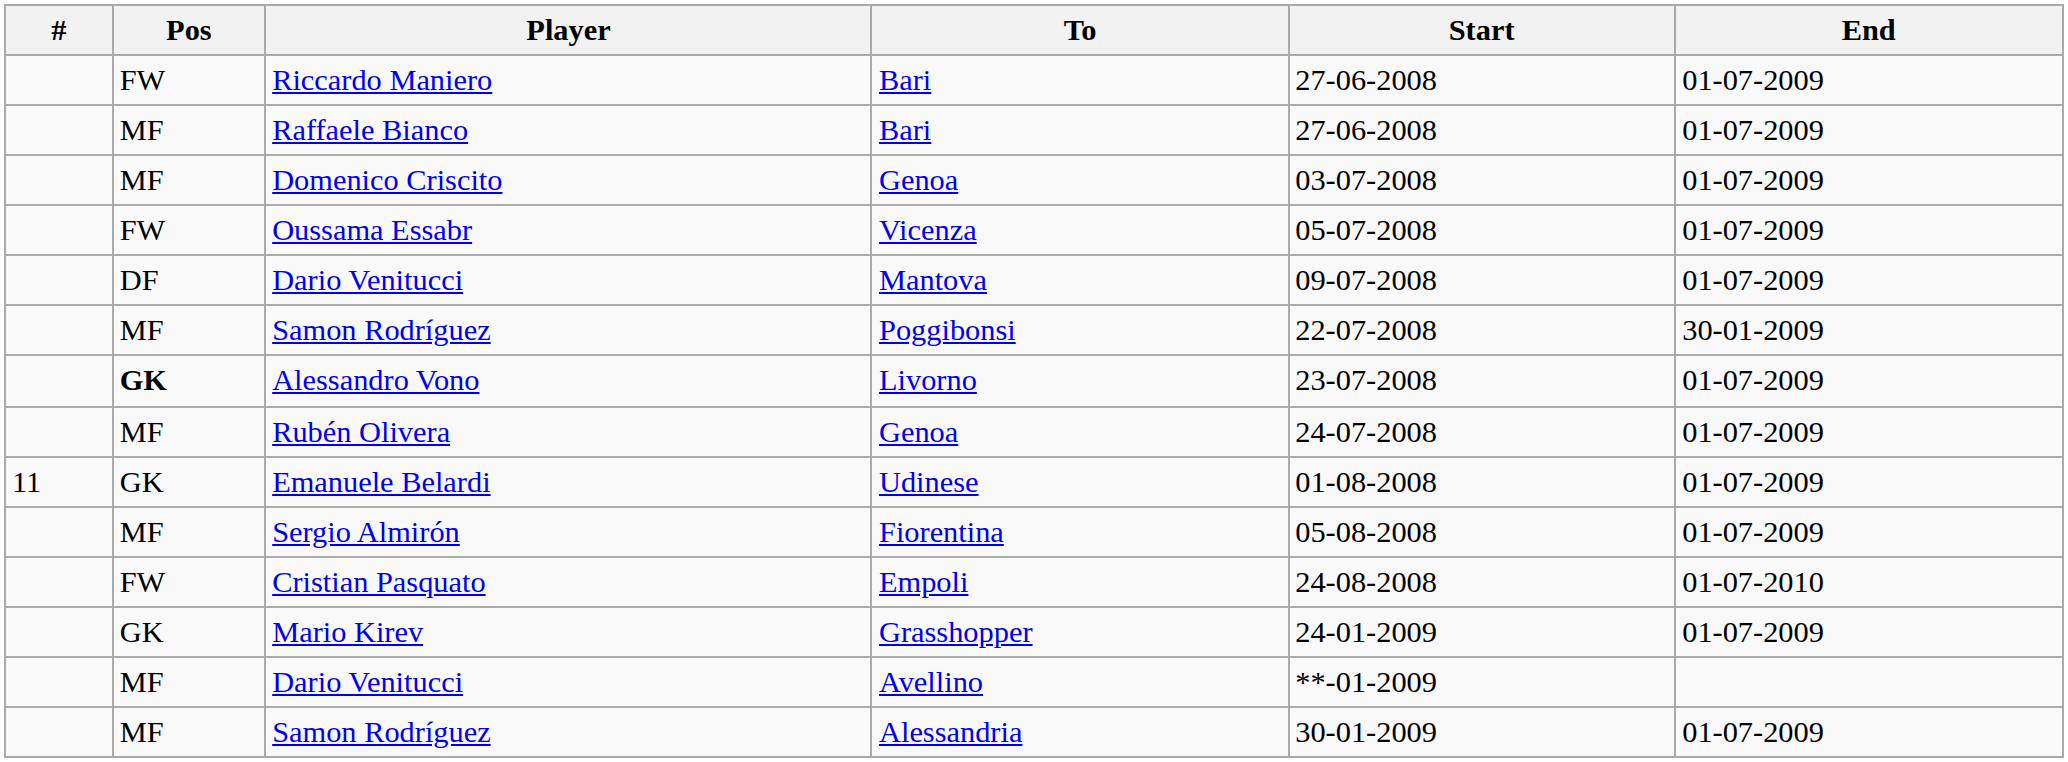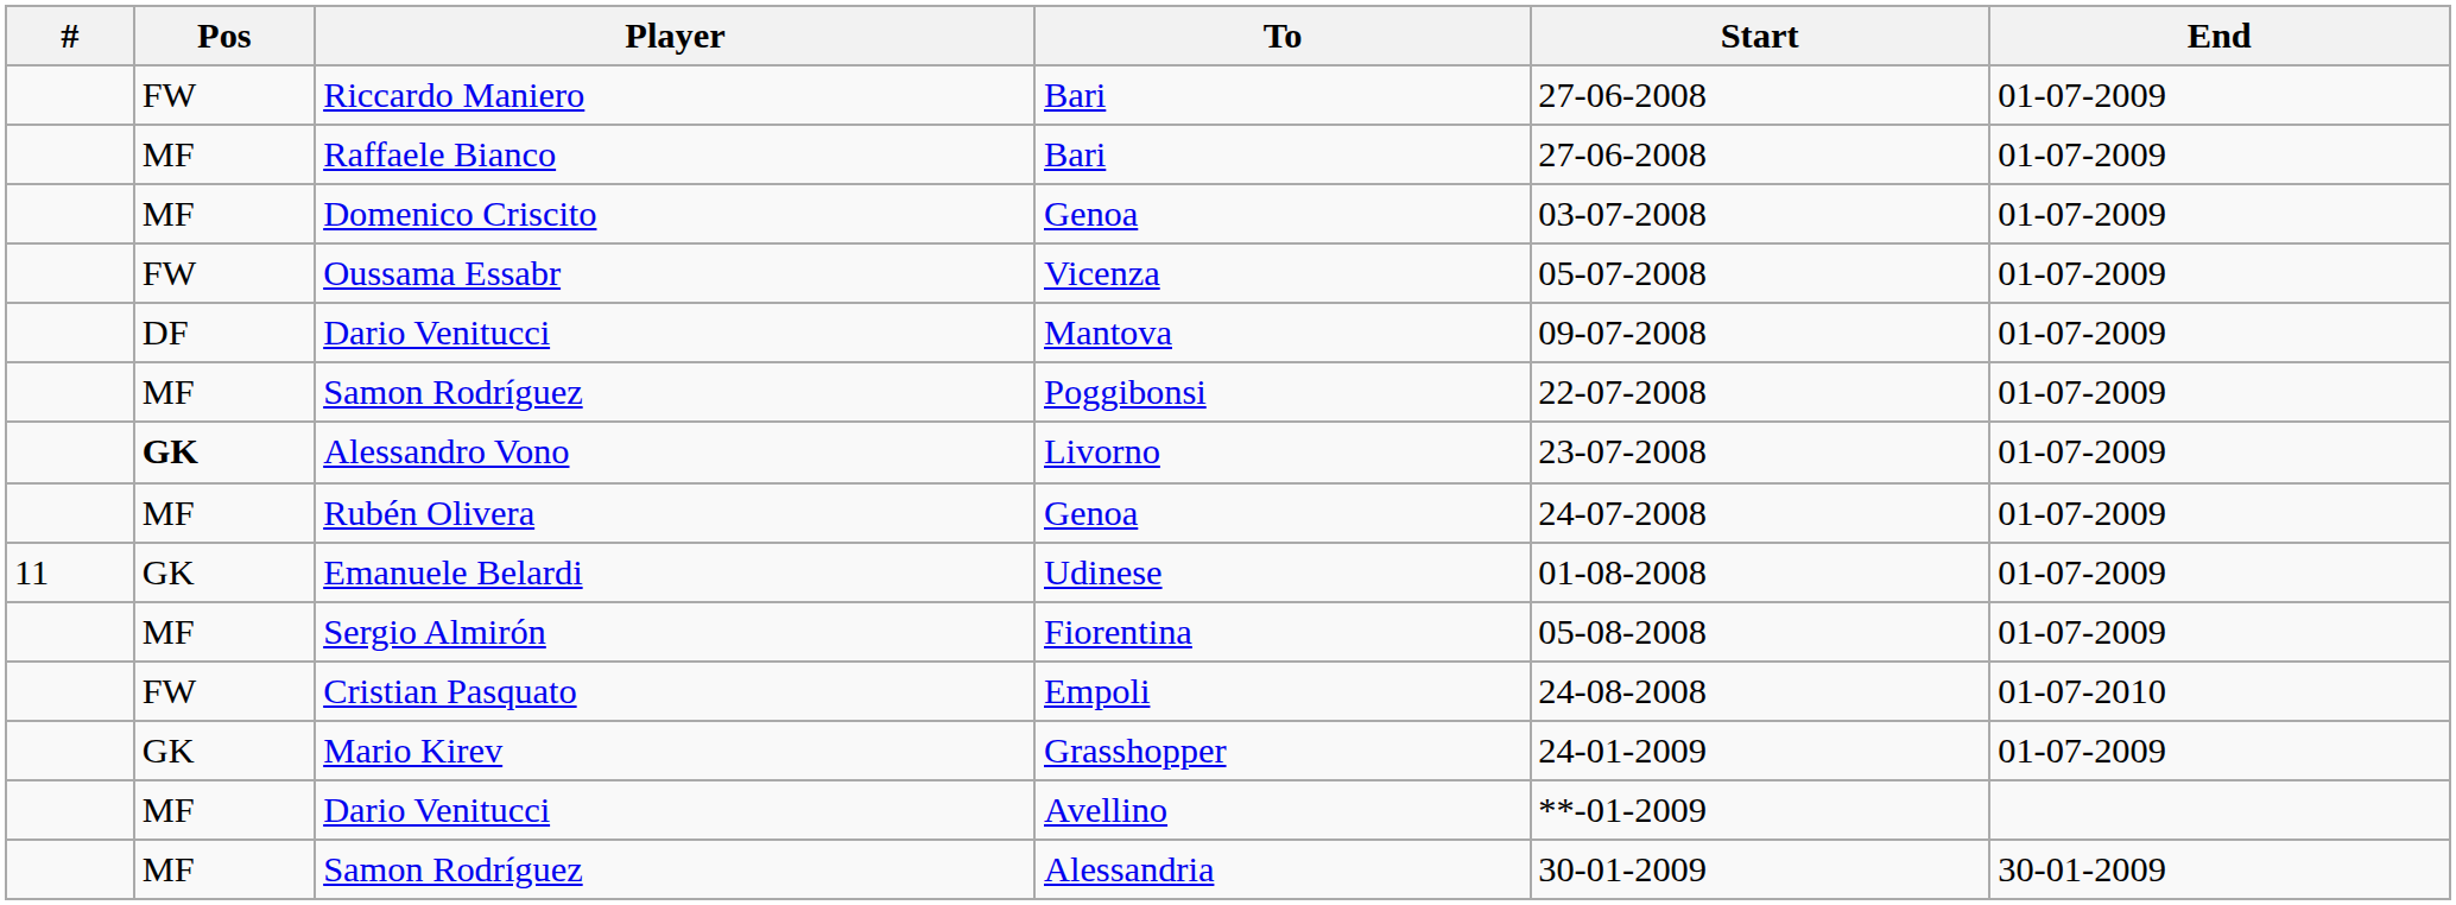Samon Rodríguez / Poggibonsi | End: 30-01-2009 -> 01-07-2009
Samon Rodríguez / Alessandria | End: 01-07-2009 -> 30-01-2009
